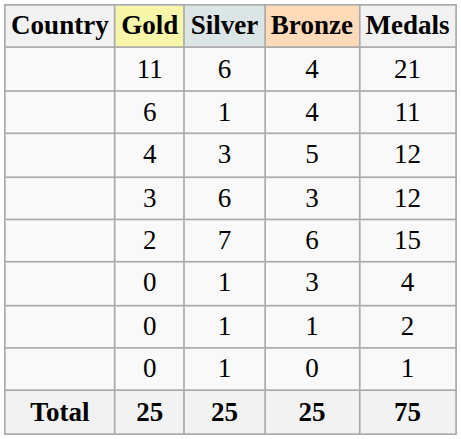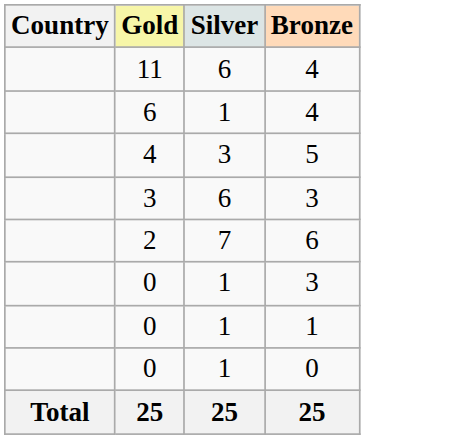- column: Medals | 21 | 11 | 12 | 12 | 15 | 4 | 2 | 1 | 75
